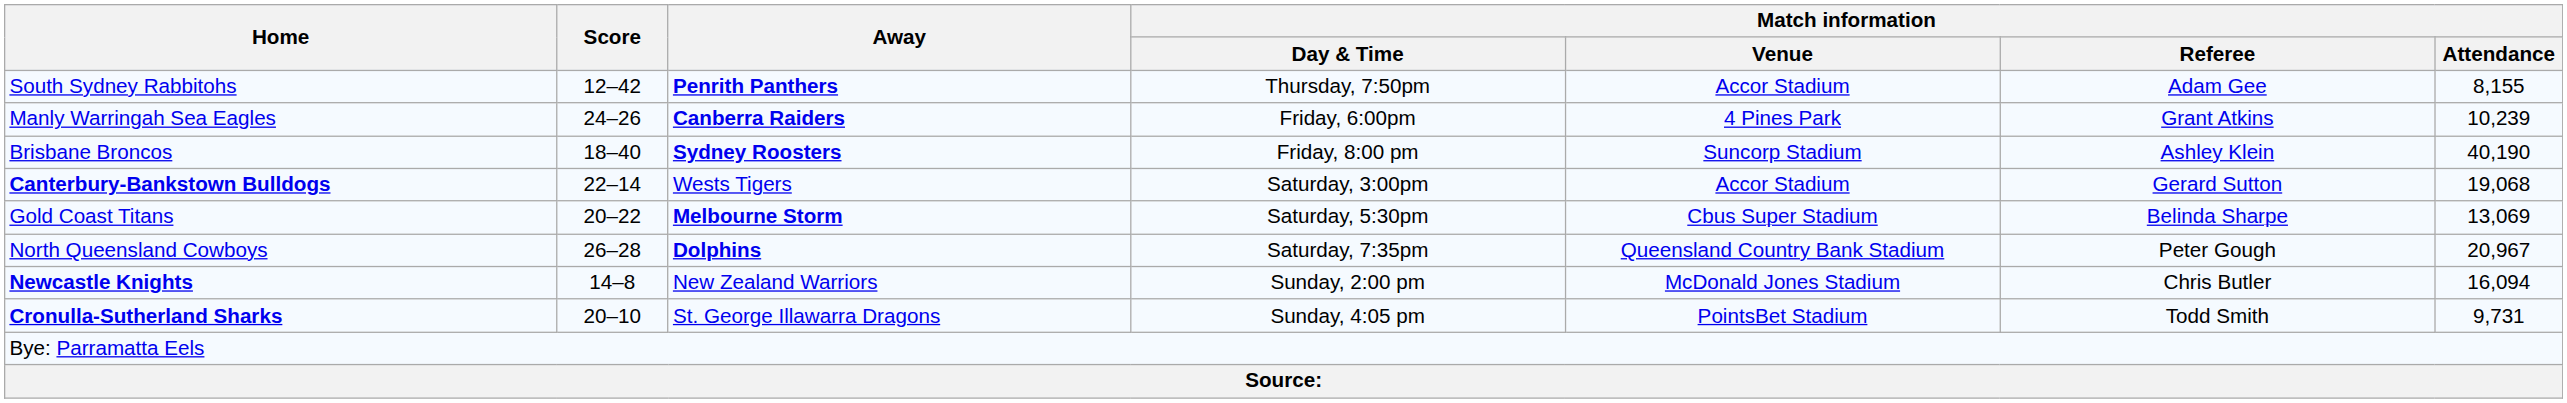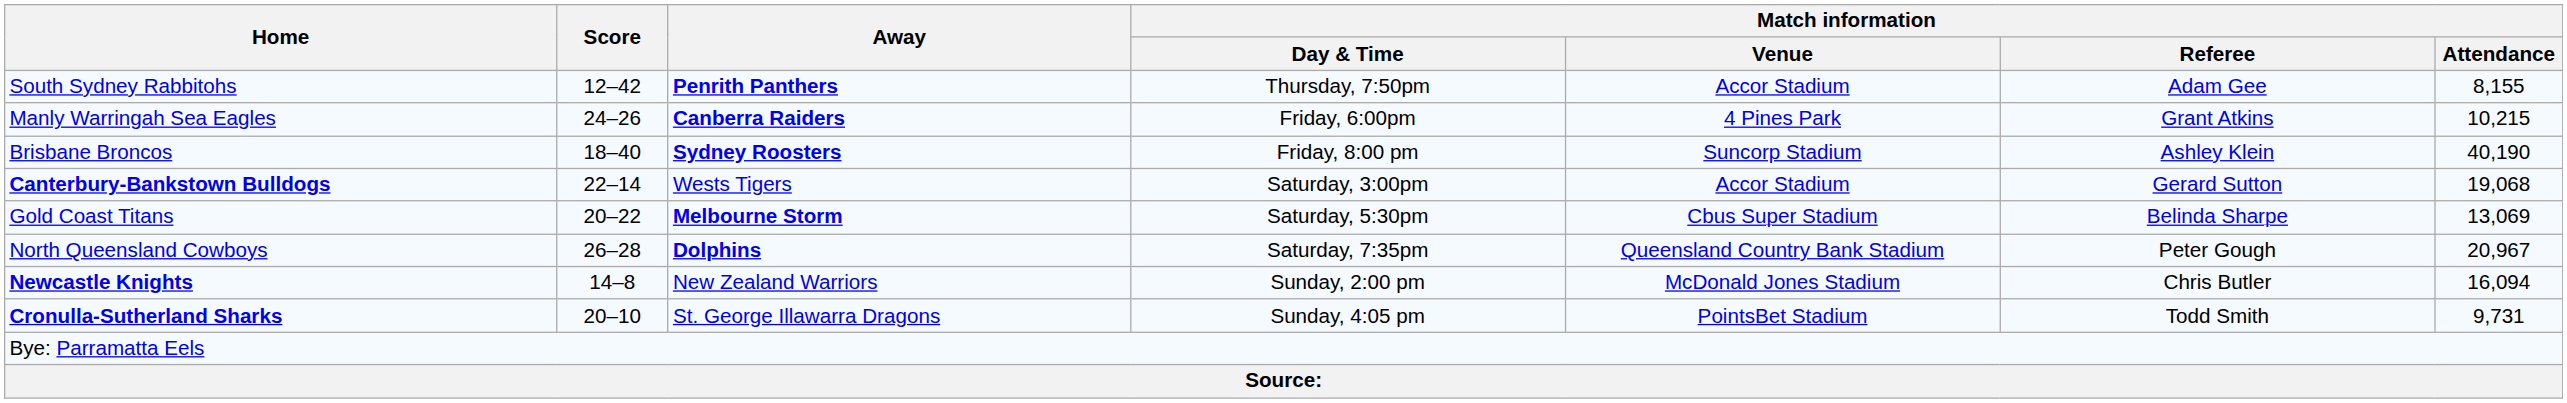Manly Warringah Sea Eagles | Match information / Attendance: 10,239 -> 10,215
